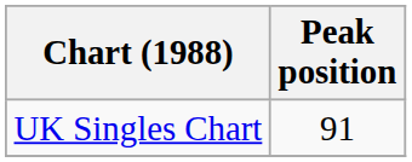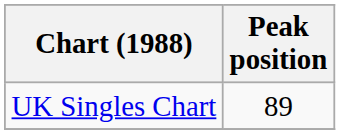UK Singles Chart | Peak position: 91 -> 89
